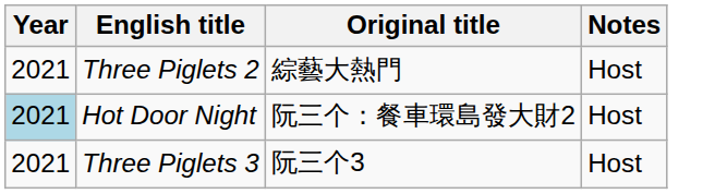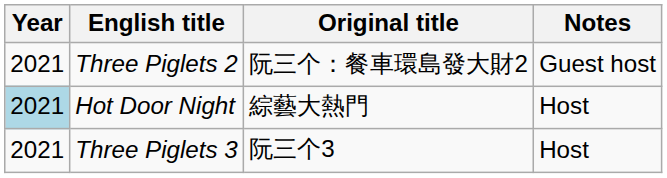Three Piglets 2 | Original title: 綜藝大熱門 -> 阮三个：餐車環島發大財2
Three Piglets 2 | Notes: Host -> Guest host
Hot Door Night | Original title: 阮三个：餐車環島發大財2 -> 綜藝大熱門
